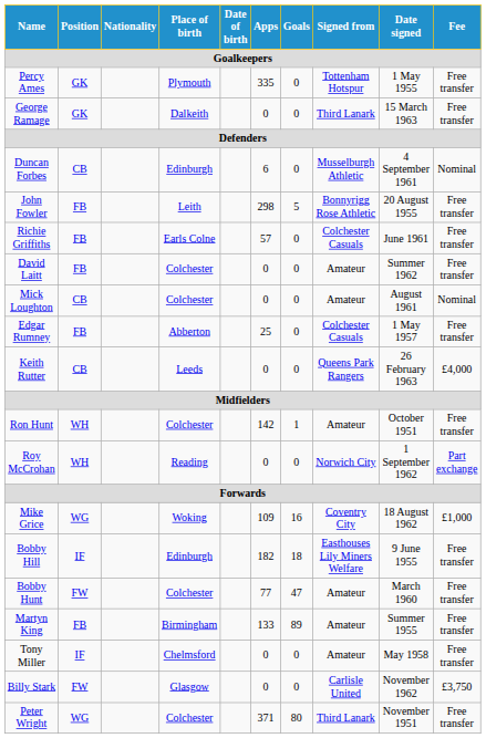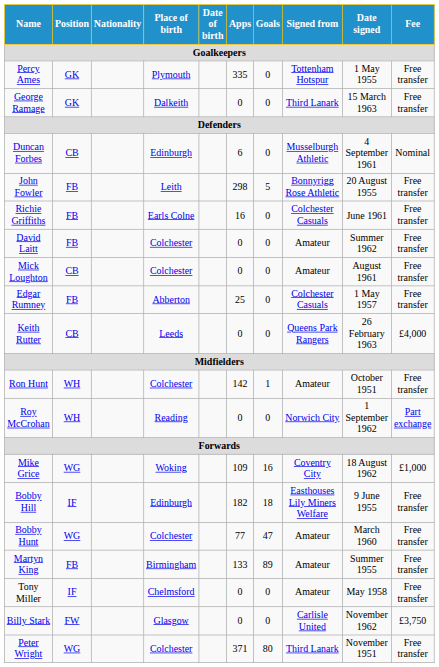Richie Griffiths | Apps: 57 -> 16
Mick Loughton | Fee: Nominal -> Free transfer
Bobby Hunt | Position: FW -> WG
